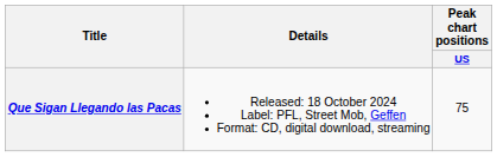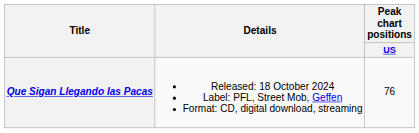Que Sigan Llegando las Pacas | Peak chart positions / US: 75 -> 76
